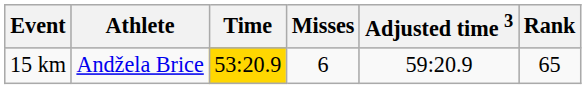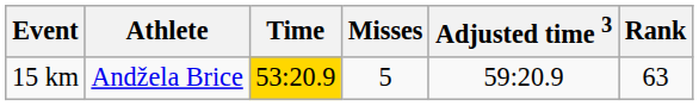15 km | Misses: 6 -> 5
15 km | Rank: 65 -> 63
